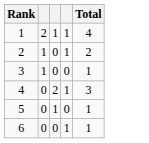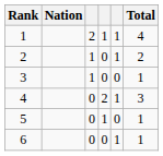+ column: Nation
